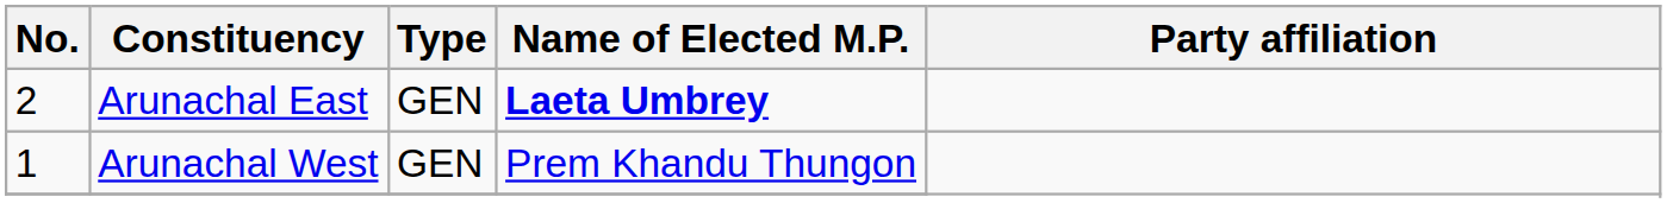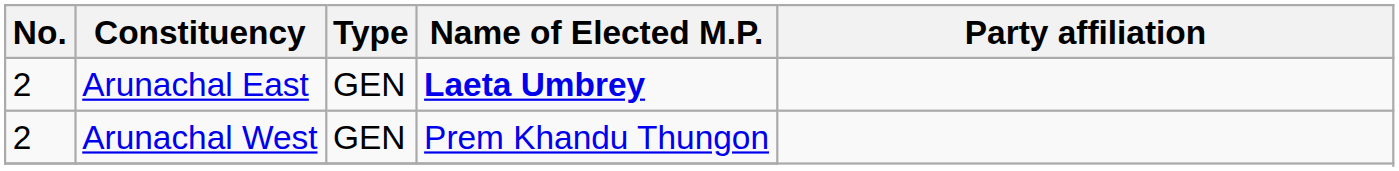Arunachal West | No.: 1 -> 2
